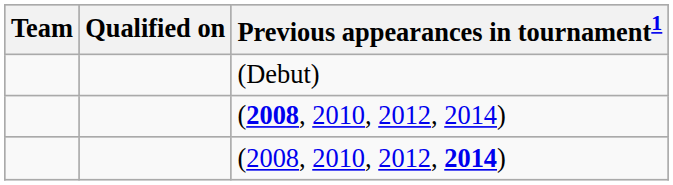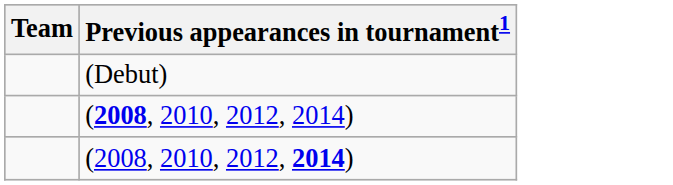- column: Qualified on
